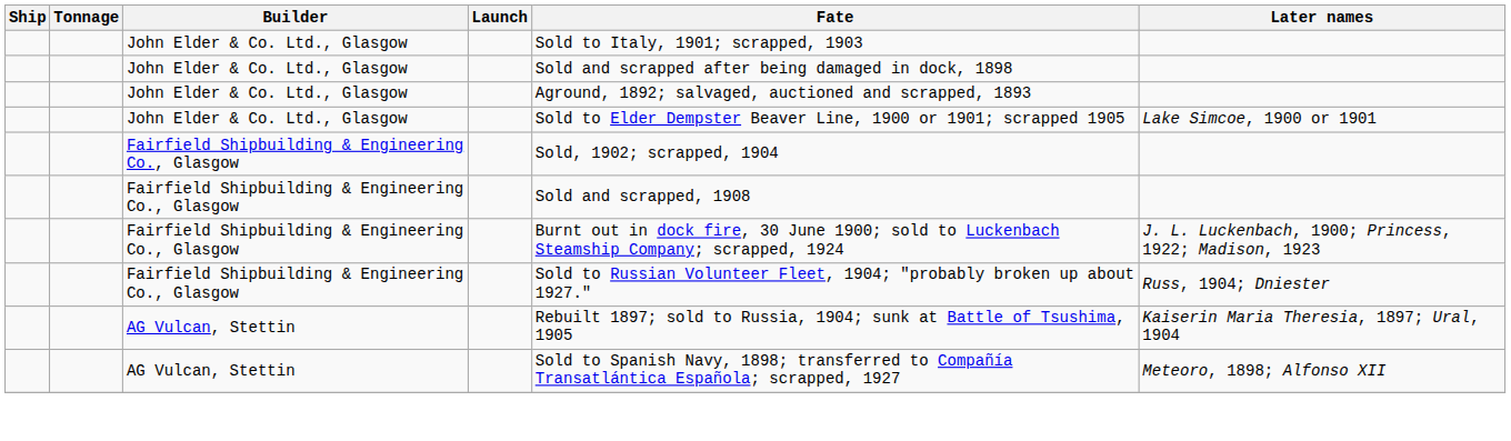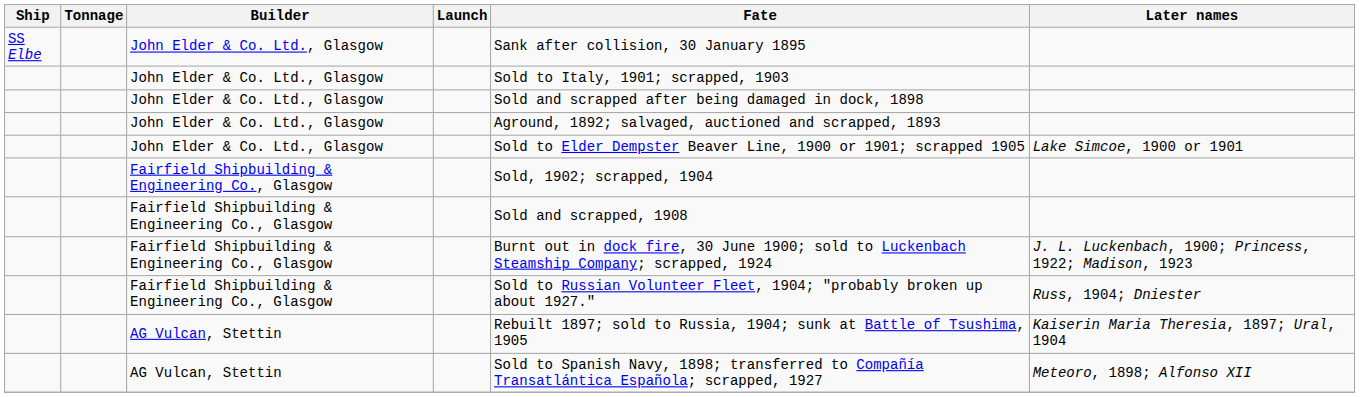+ row: SS Elbe | John Elder & Co. Ltd., Glasgow | Sank after collision, 30 January 1895
